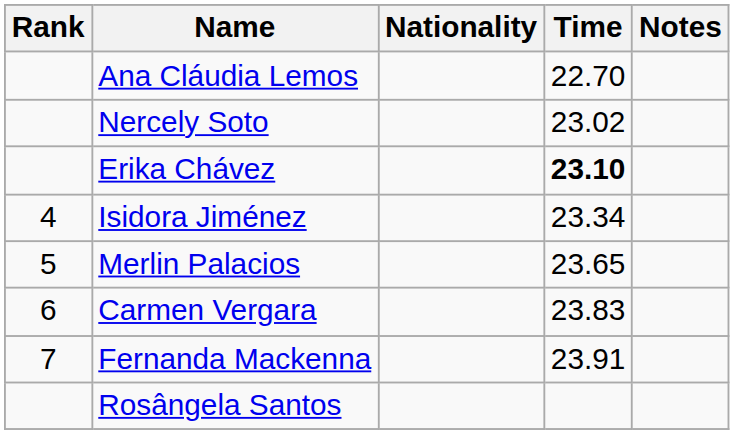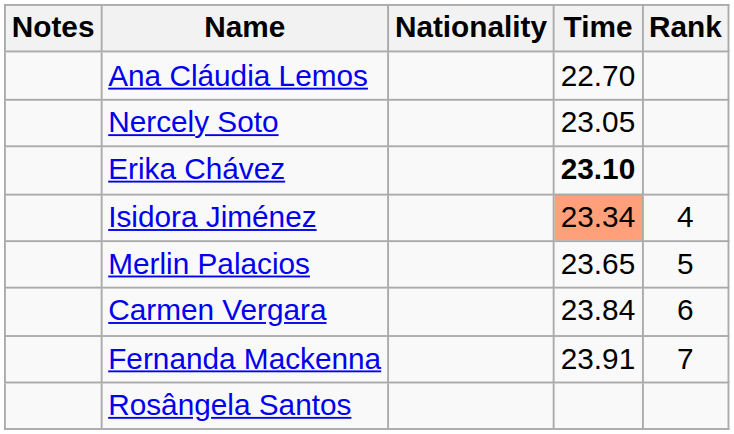columns swapped: Rank <-> Notes
Nercely Soto | Time: 23.02 -> 23.05
Isidora Jiménez | Time: no background -> lightsalmon background
Carmen Vergara | Time: 23.83 -> 23.84
